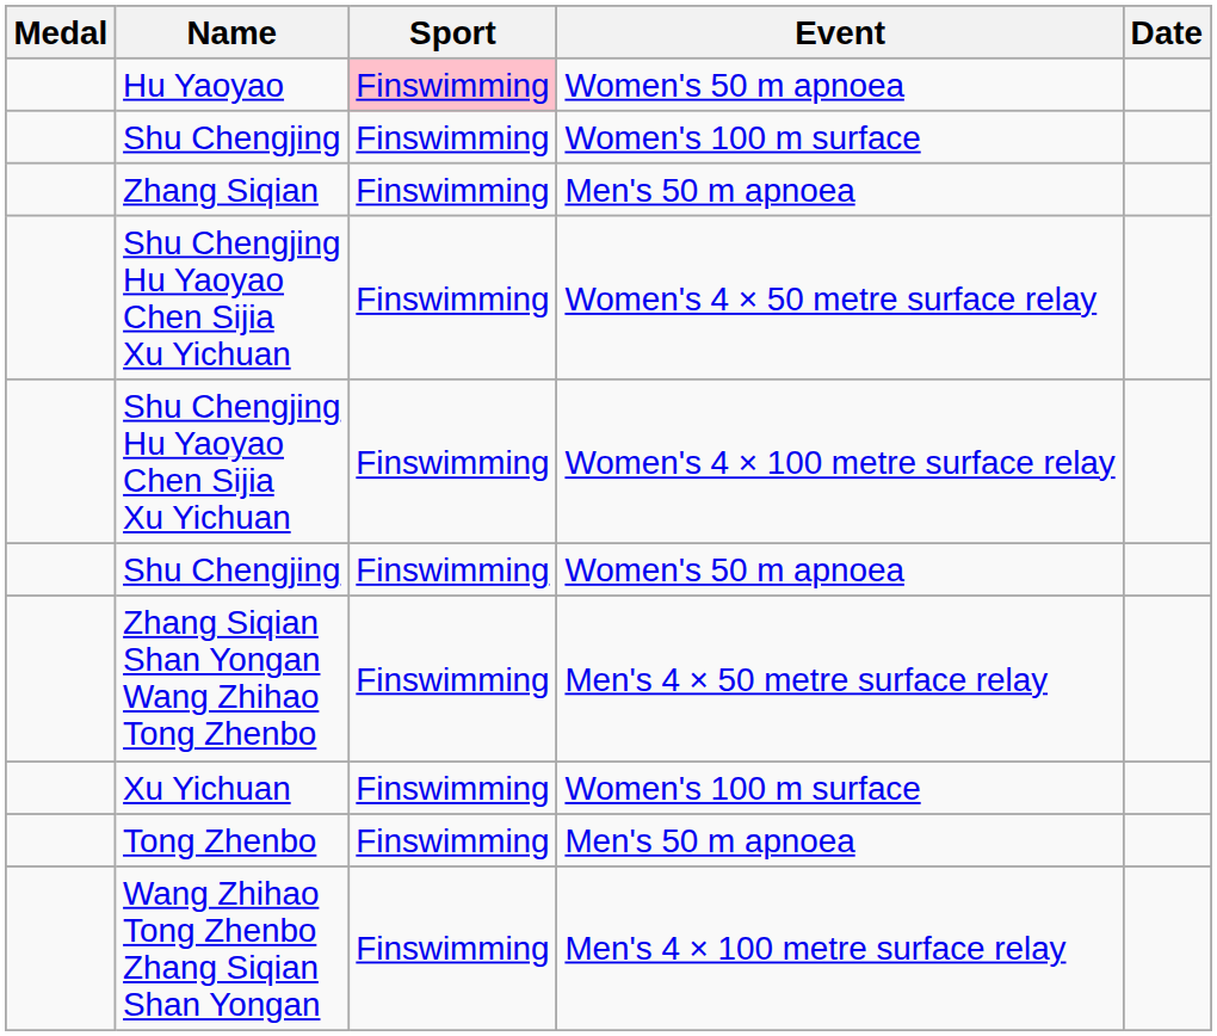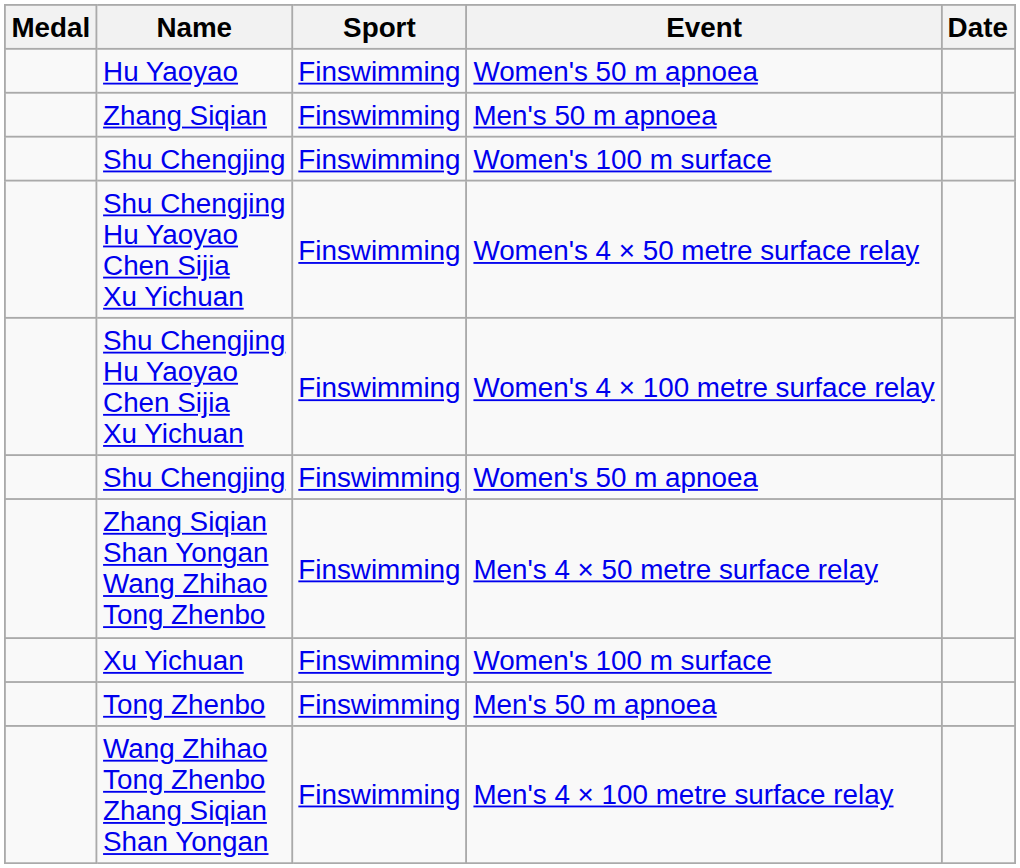Hu Yaoyao | Sport: pink background -> no background
rows swapped: Shu Chengjing / Women's 100 m surface <-> Zhang Siqian
